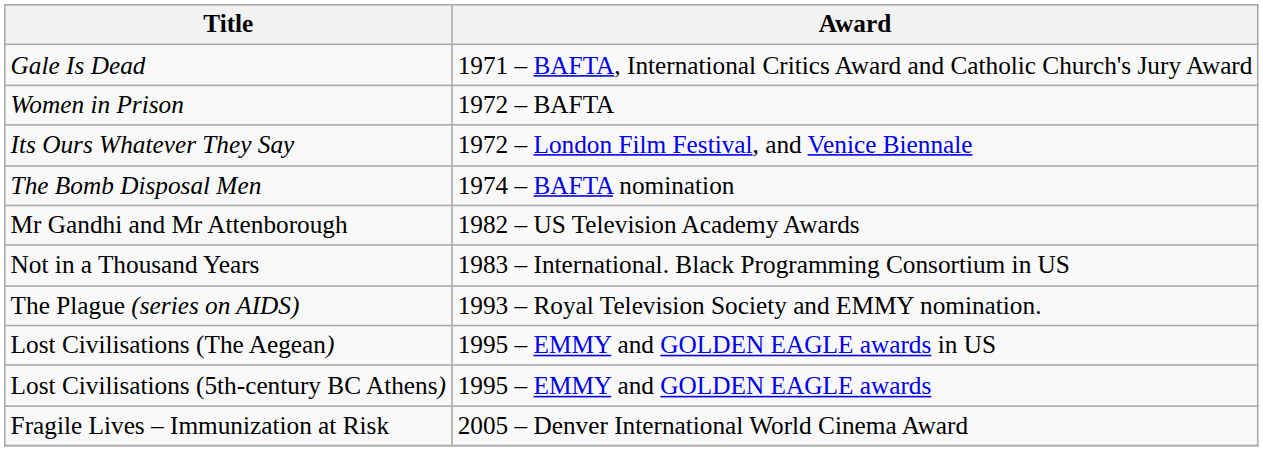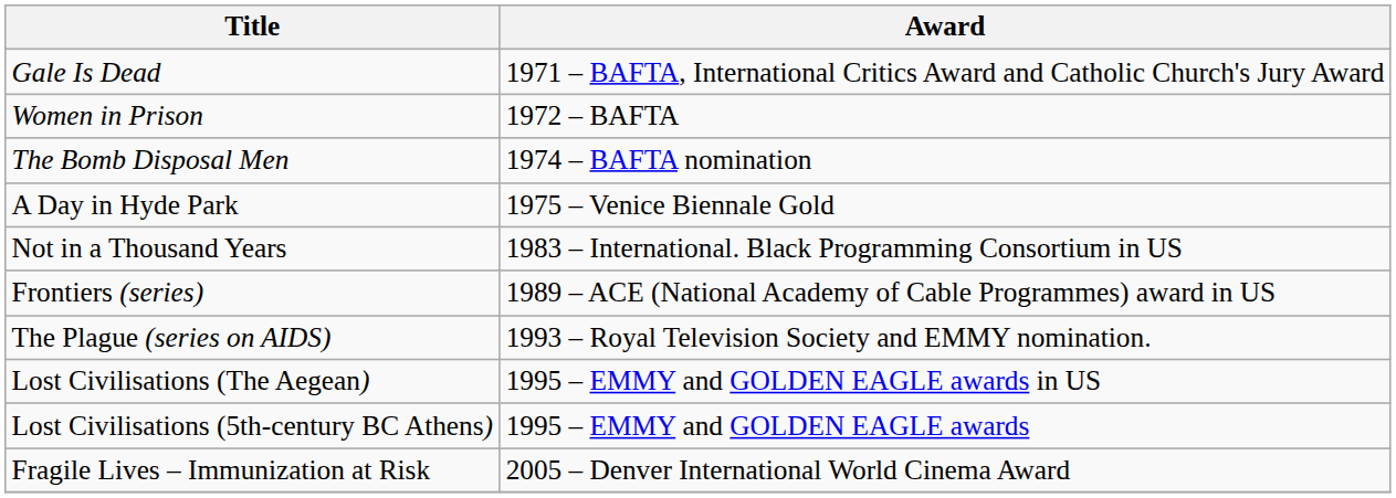- row: Its Ours Whatever They Say | 1972 – London Film Festival, and Venice Biennale
+ row: A Day in Hyde Park | 1975 – Venice Biennale Gold
- row: Mr Gandhi and Mr Attenborough | 1982 – US Television Academy Awards
+ row: Frontiers (series) | 1989 – ACE (National Academy of Cable Programmes) award in US
